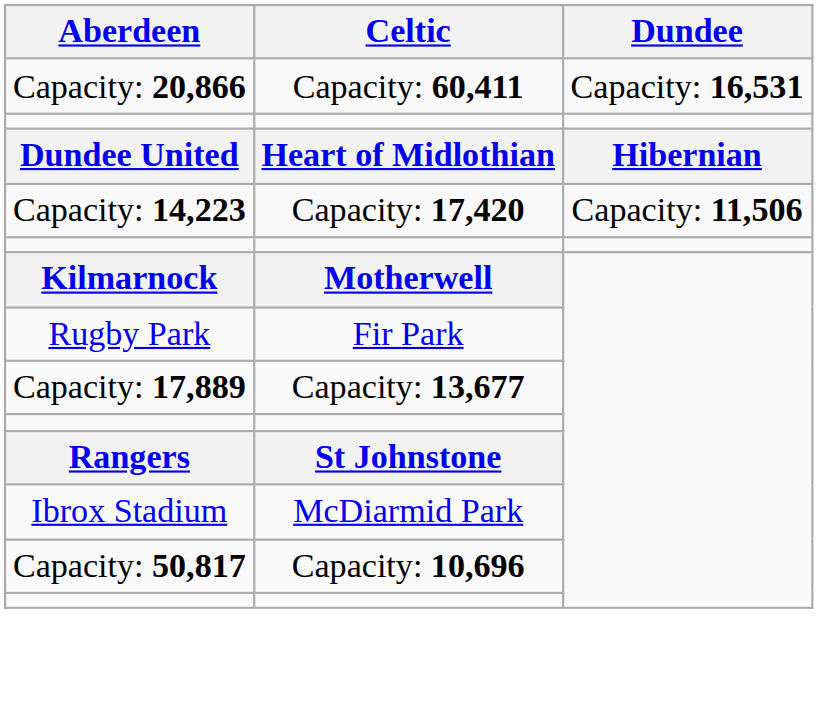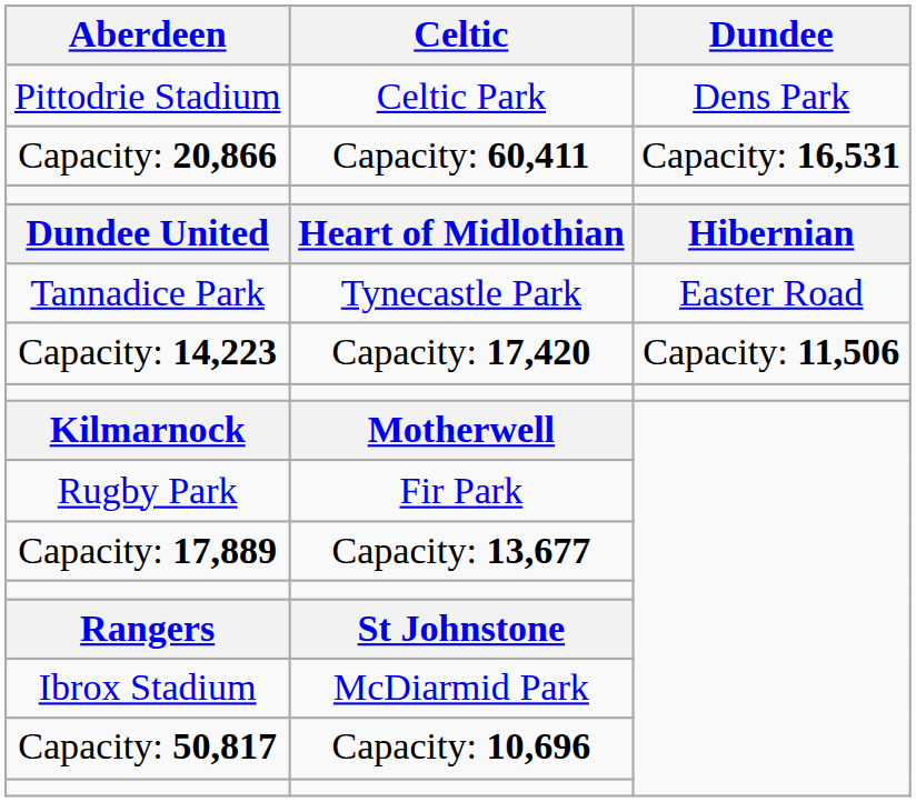+ row: Pittodrie Stadium | Celtic Park | Dens Park
+ row: Tannadice Park | Tynecastle Park | Easter Road
